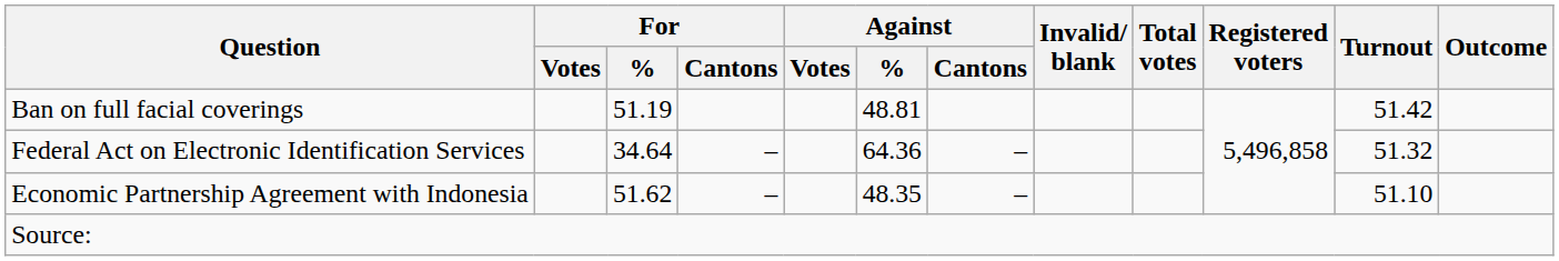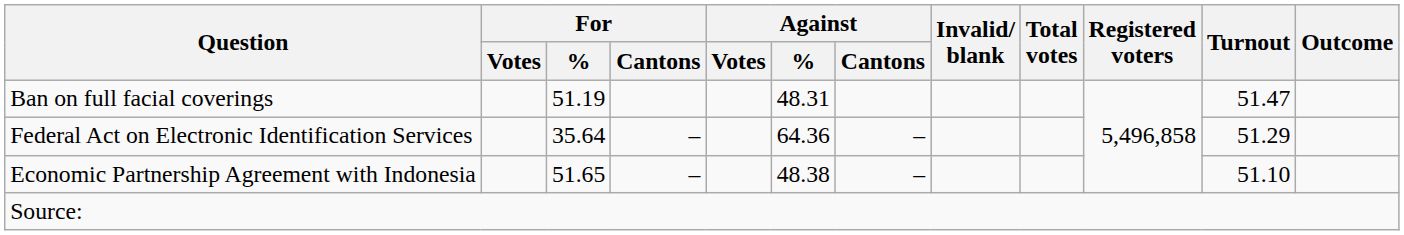Ban on full facial coverings | Against / %: 48.81 -> 48.31
Ban on full facial coverings | Turnout: 51.42 -> 51.47
Federal Act on Electronic Identification Services | For / %: 34.64 -> 35.64
Federal Act on Electronic Identification Services | Turnout: 51.32 -> 51.29
Economic Partnership Agreement with Indonesia | For / %: 51.62 -> 51.65
Economic Partnership Agreement with Indonesia | Against / %: 48.35 -> 48.38
